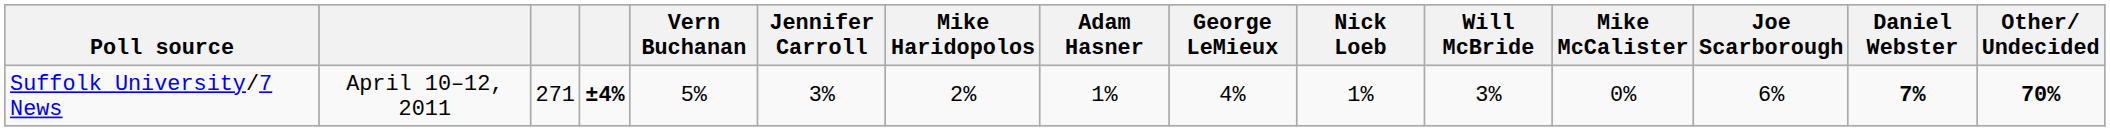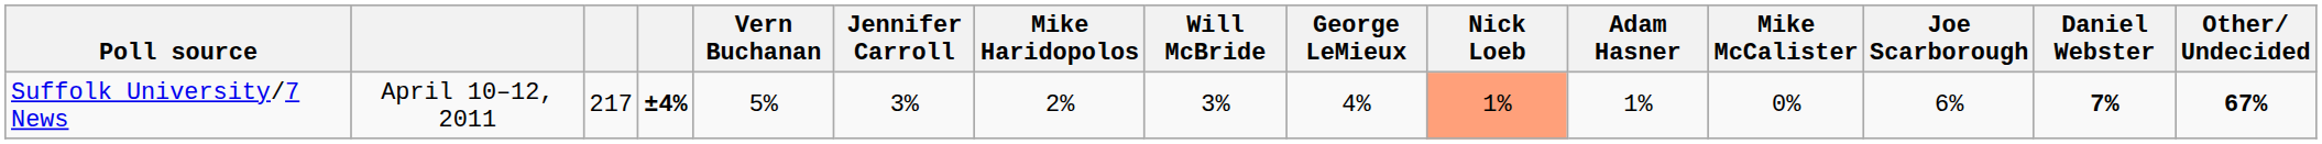columns swapped: Adam Hasner <-> Will McBride
Suffolk University/7 News | column 3: 271 -> 217
Suffolk University/7 News | Nick Loeb: no background -> lightsalmon background
Suffolk University/7 News | Other/ Undecided: 70% -> 67%
